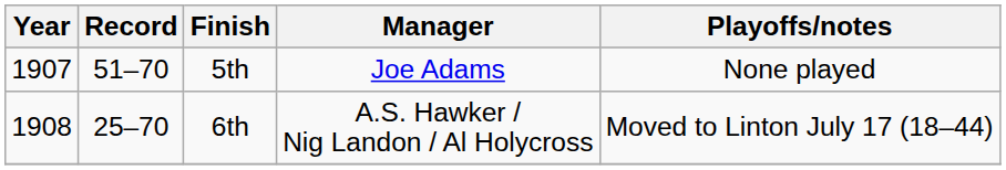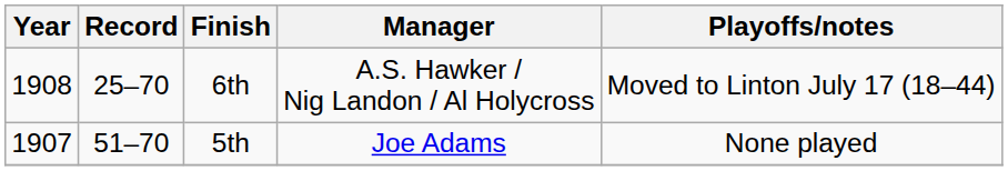rows swapped: 5th <-> 6th
